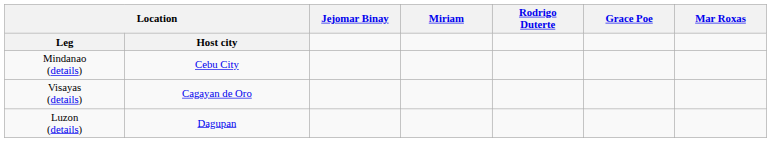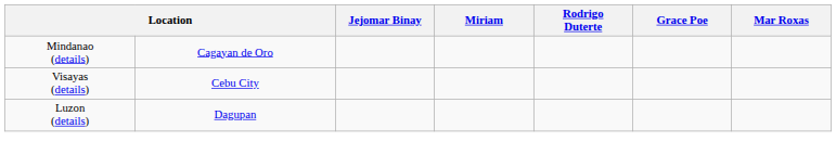- row: Leg | Host city
Mindanao (details) | column 2: Cebu City -> Cagayan de Oro
Visayas (details) | column 2: Cagayan de Oro -> Cebu City
